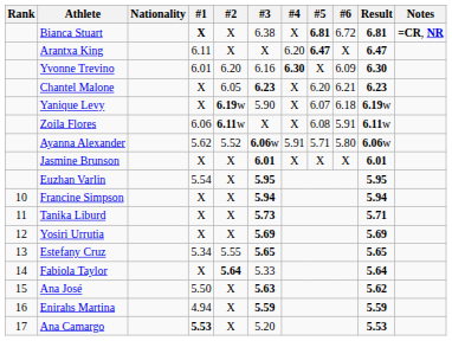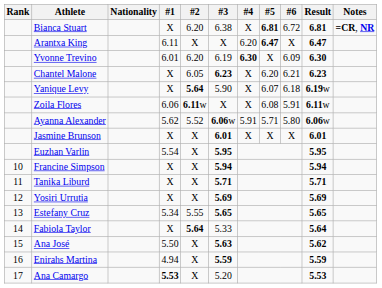Bianca Stuart | #1: bold -> normal
Bianca Stuart | #2: X -> 6.20
Yvonne Trevino | #3: 6.16 -> 6.19
Yanique Levy | #2: 6.19w -> 5.64
Tanika Liburd | #3: 5.73 -> 5.71
